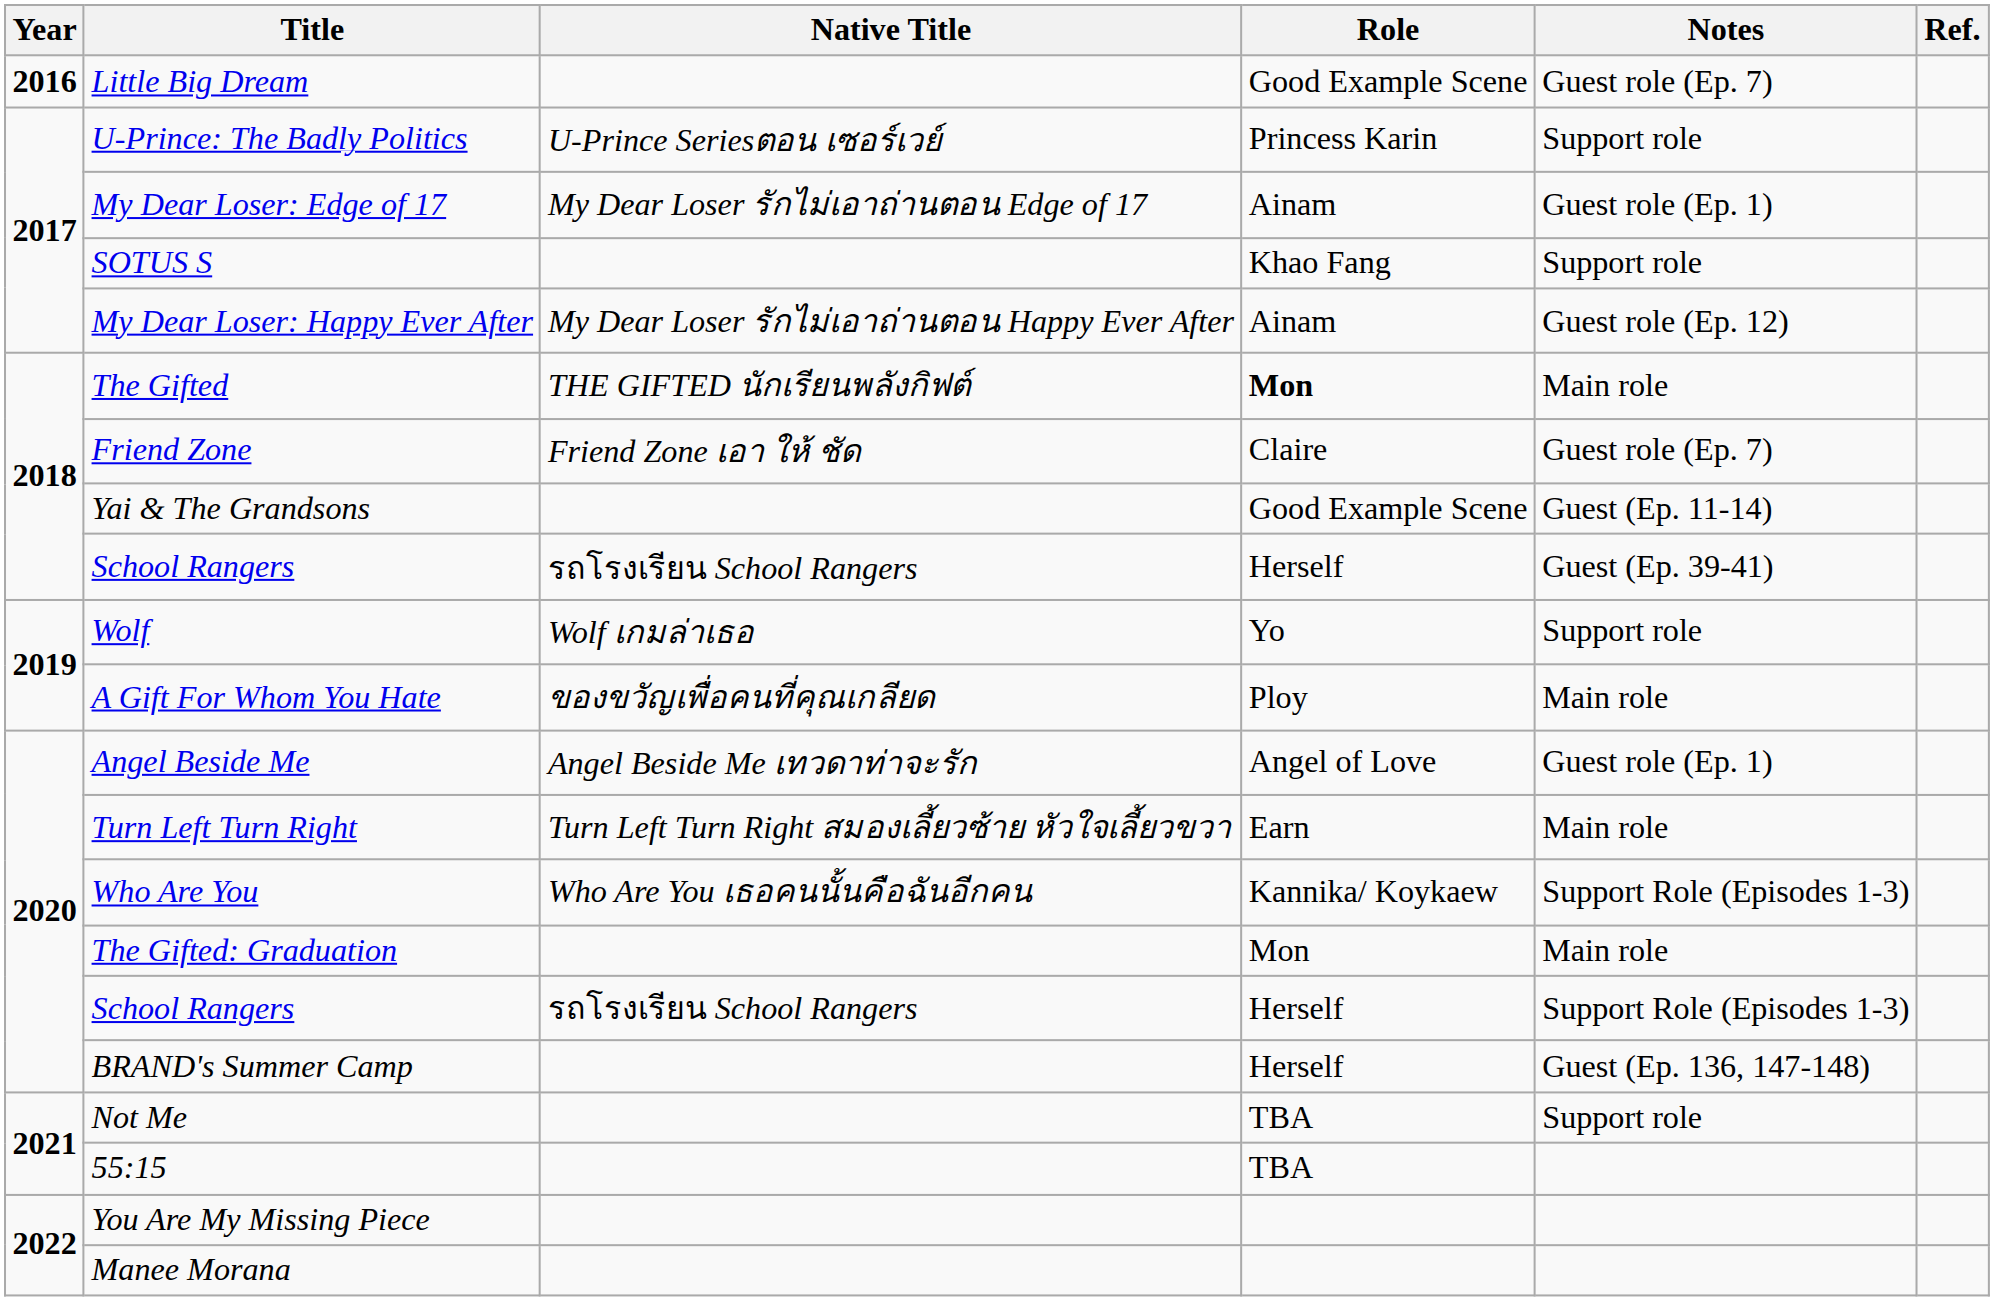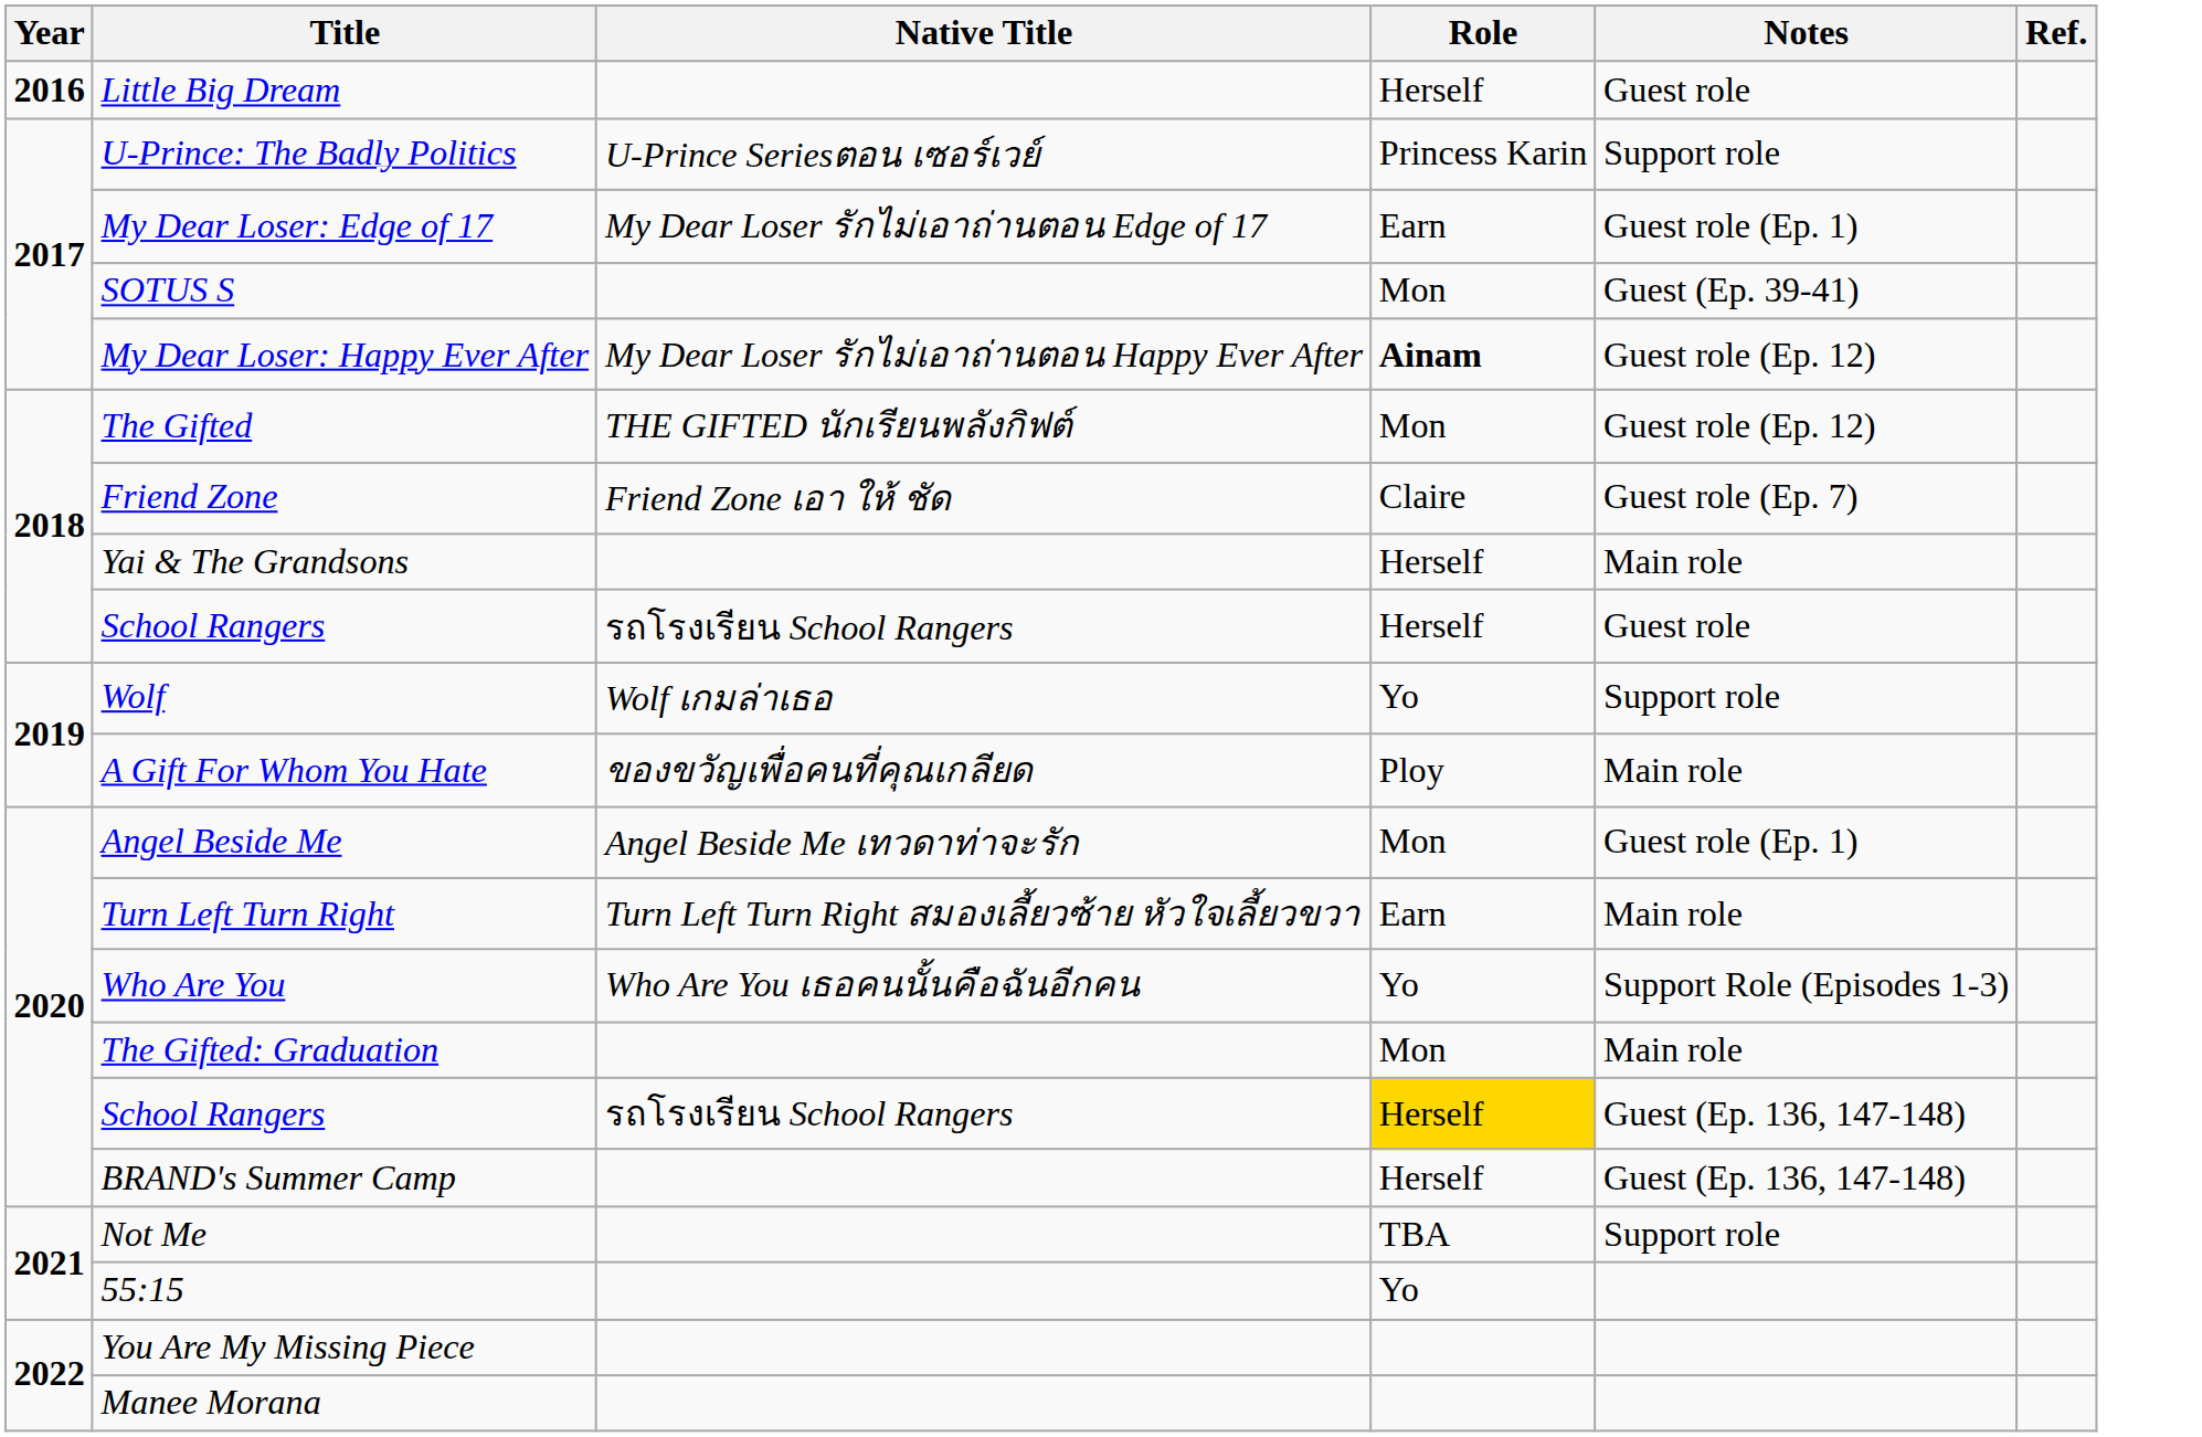Little Big Dream | Role: Good Example Scene -> Herself
Little Big Dream | Notes: Guest role (Ep. 7) -> Guest role
My Dear Loser: Edge of 17 | Role: Ainam -> Earn
SOTUS S | Role: Khao Fang -> Mon
SOTUS S | Notes: Support role -> Guest (Ep. 39-41)
My Dear Loser: Happy Ever After | Role: normal -> bold
The Gifted | Role: bold -> normal
The Gifted | Notes: Main role -> Guest role (Ep. 12)
Yai & The Grandsons | Role: Good Example Scene -> Herself
Yai & The Grandsons | Notes: Guest (Ep. 11-14) -> Main role
2018 / School Rangers | Notes: Guest (Ep. 39-41) -> Guest role
Angel Beside Me | Role: Angel of Love -> Mon
Who Are You | Role: Kannika/ Koykaew -> Yo
2020 / School Rangers | Role: no background -> gold background
2020 / School Rangers | Notes: Support Role (Episodes 1-3) -> Guest (Ep. 136, 147-148)
55:15 | Role: TBA -> Yo
